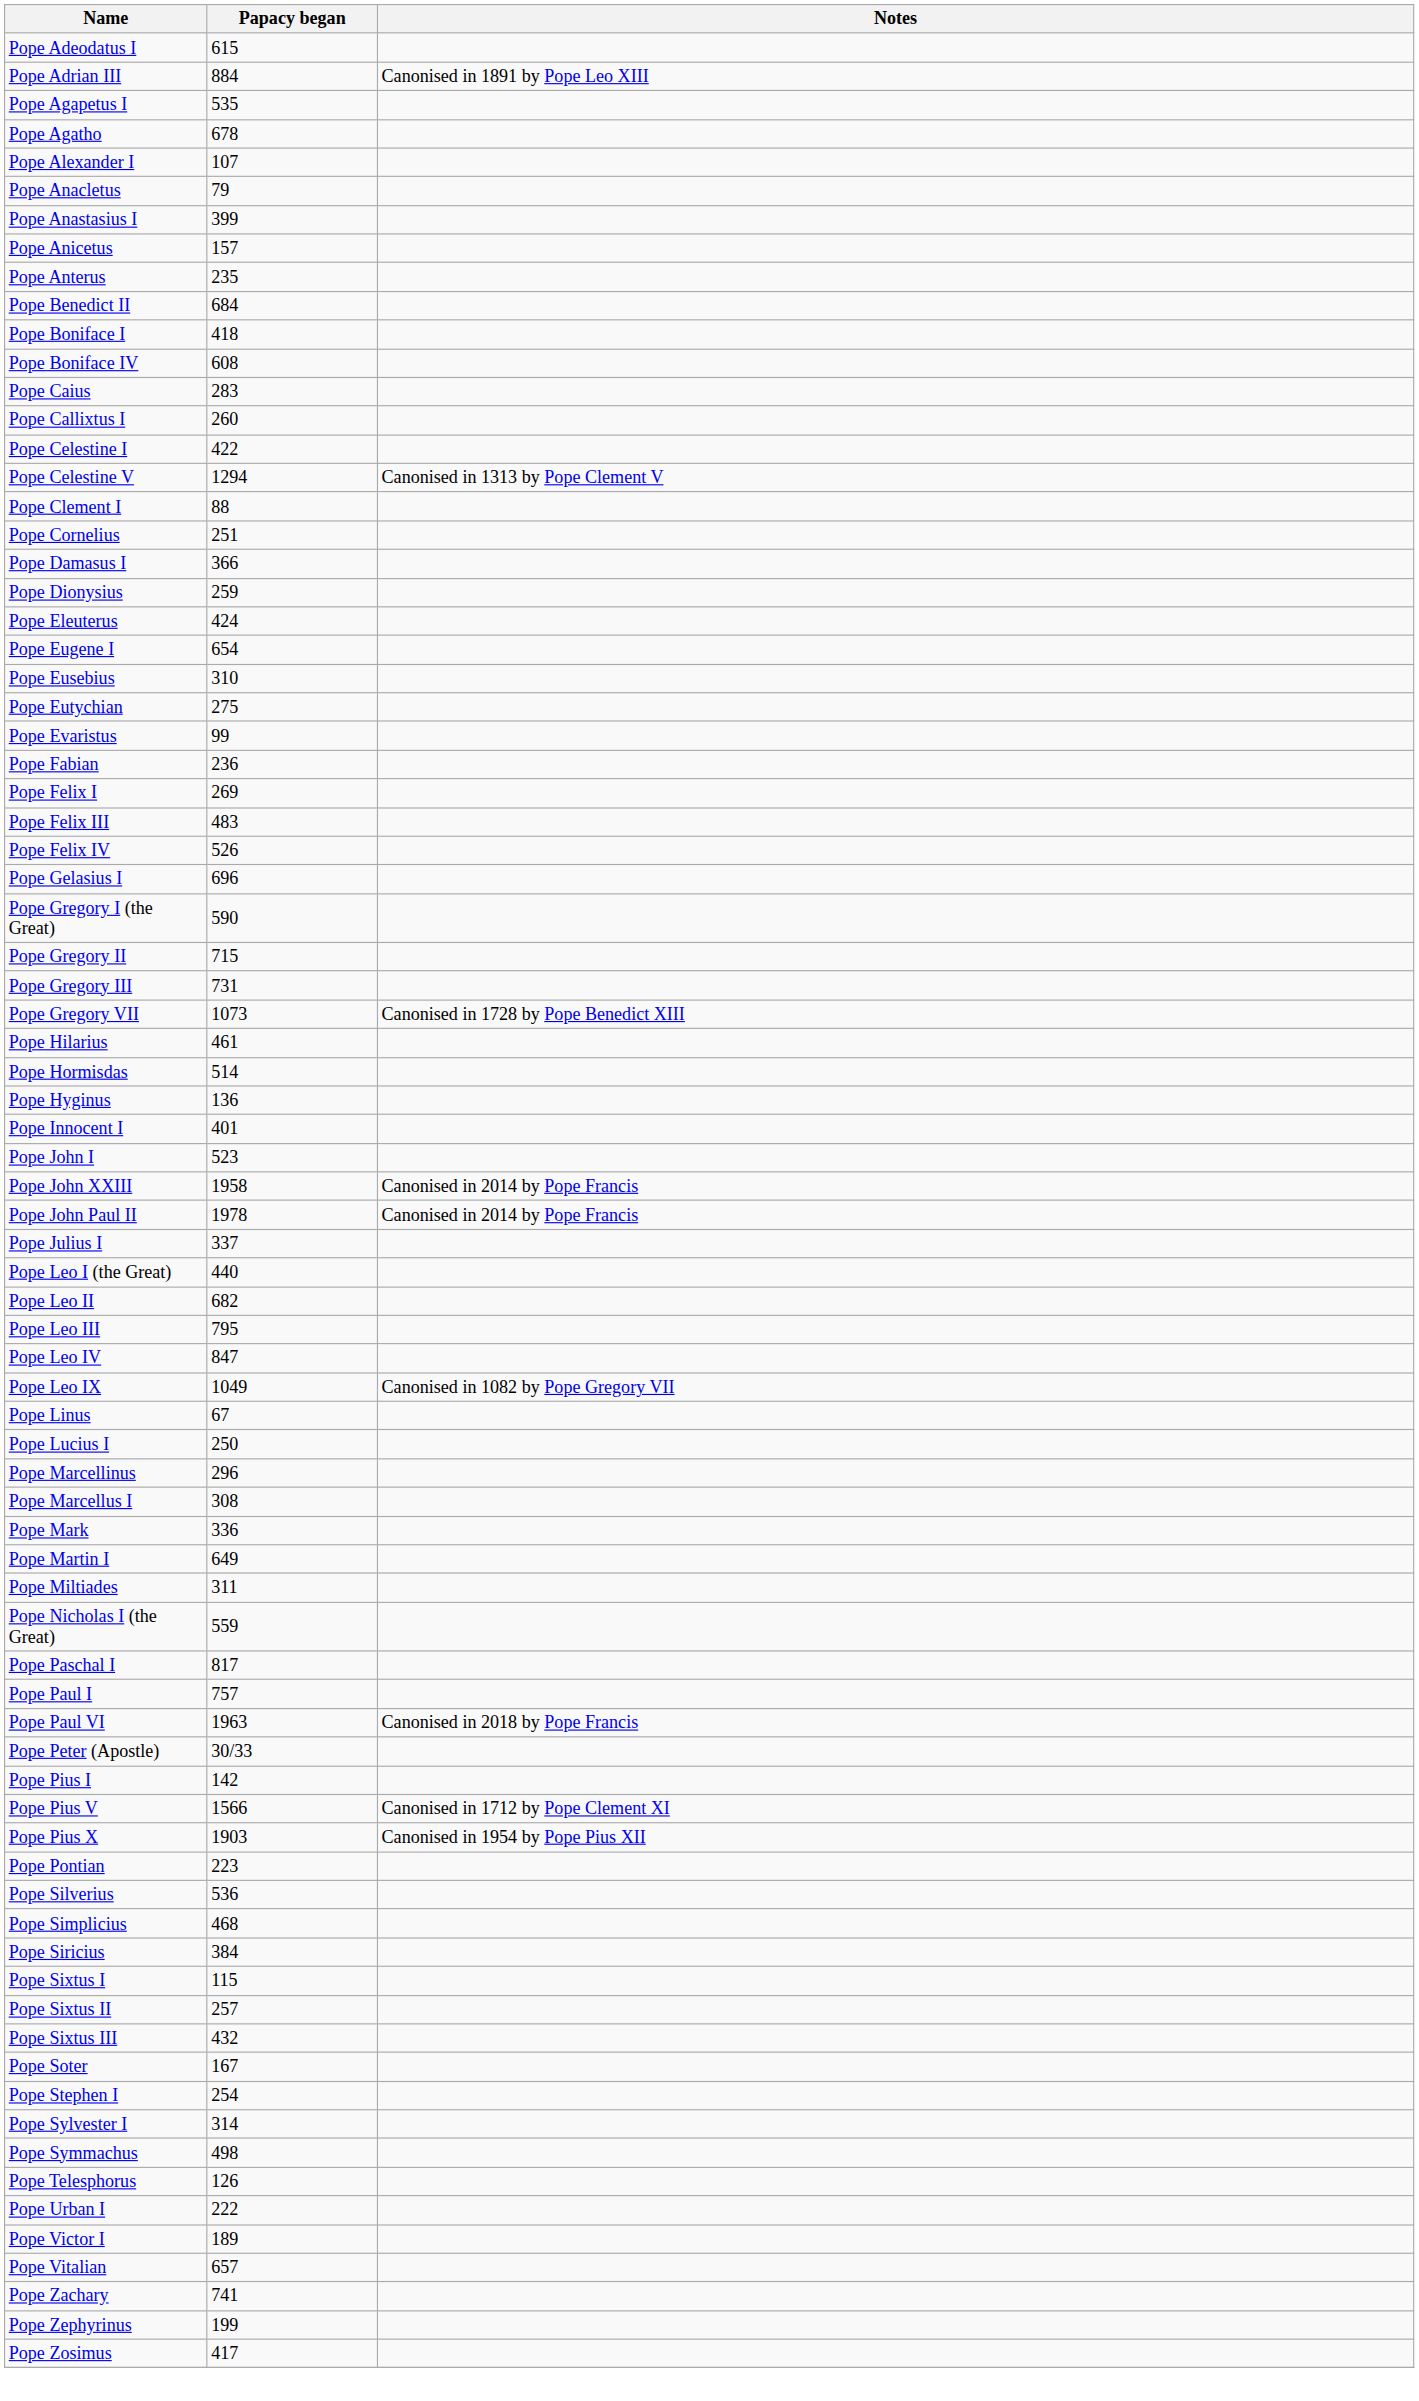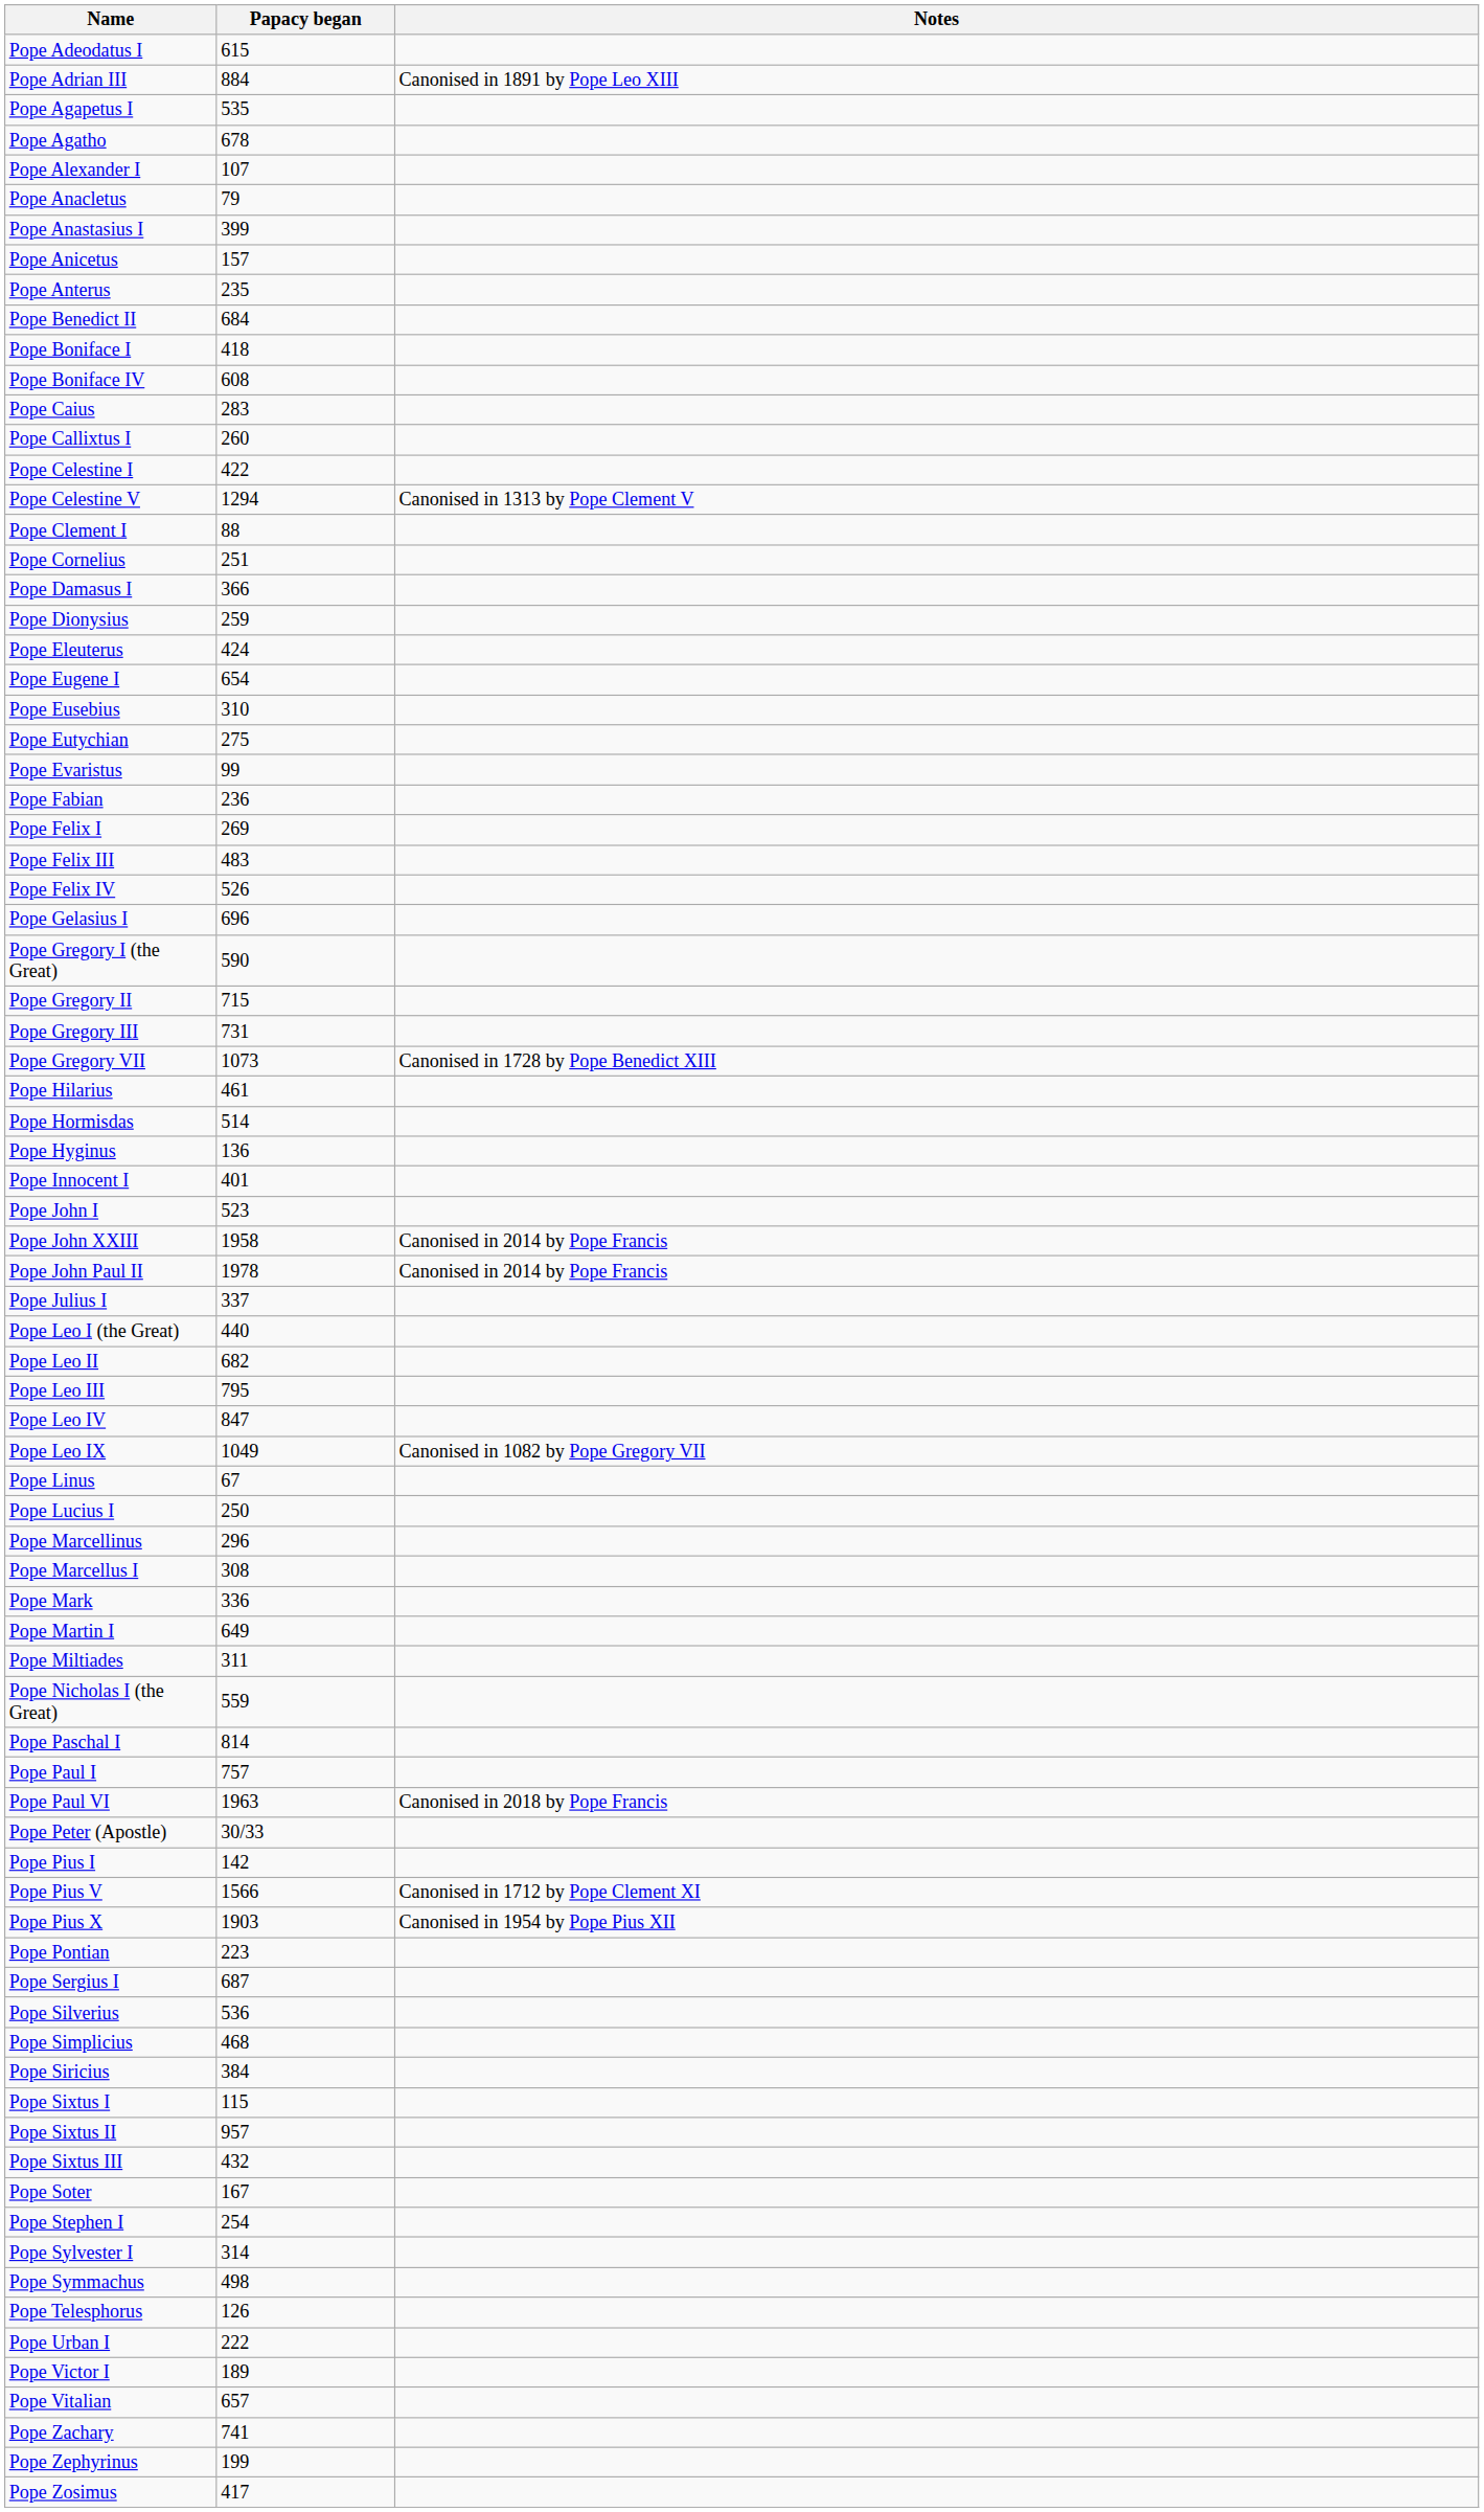Pope Paschal I | Papacy began: 817 -> 814
+ row: Pope Sergius I | 687
Pope Sixtus II | Papacy began: 257 -> 957
